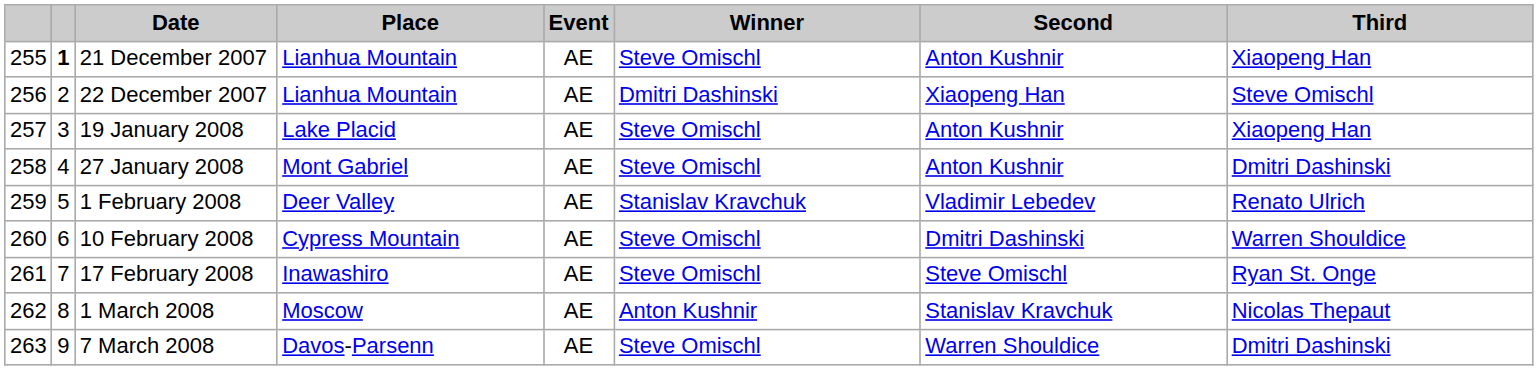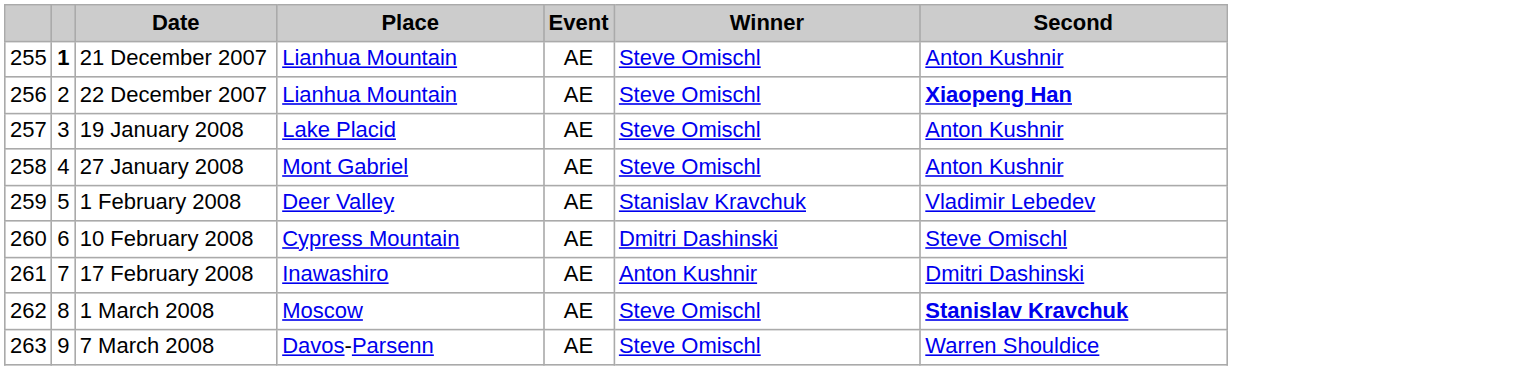- column: Third | Xiaopeng Han | Steve Omischl | Xiaopeng Han | Dmitri Dashinski | Renato Ulrich | Warren Shouldice | Ryan St. Onge | Nicolas Thepaut | Dmitri Dashinski
22 December 2007 | Winner: Dmitri Dashinski -> Steve Omischl
22 December 2007 | Second: normal -> bold
10 February 2008 | Winner: Steve Omischl -> Dmitri Dashinski
10 February 2008 | Second: Dmitri Dashinski -> Steve Omischl
17 February 2008 | Winner: Steve Omischl -> Anton Kushnir
17 February 2008 | Second: Steve Omischl -> Dmitri Dashinski
1 March 2008 | Winner: Anton Kushnir -> Steve Omischl
1 March 2008 | Second: normal -> bold
